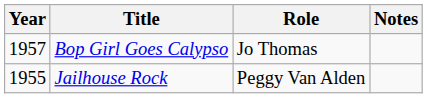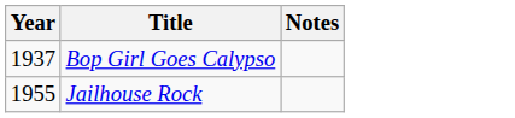- column: Role | Jo Thomas | Peggy Van Alden
Bop Girl Goes Calypso | Year: 1957 -> 1937
